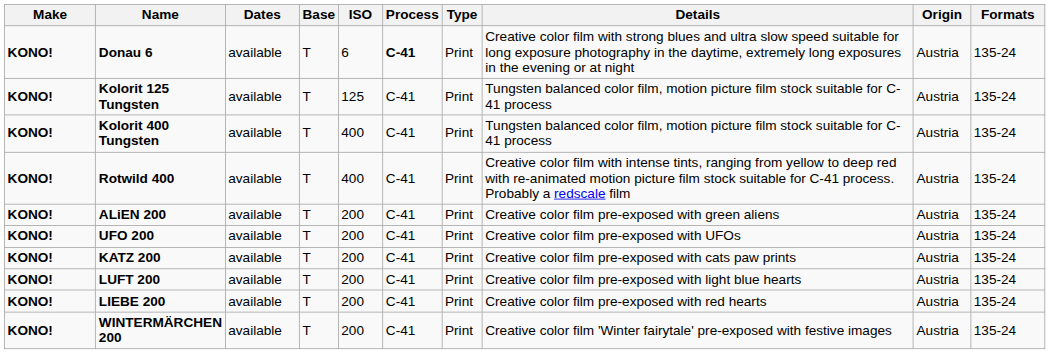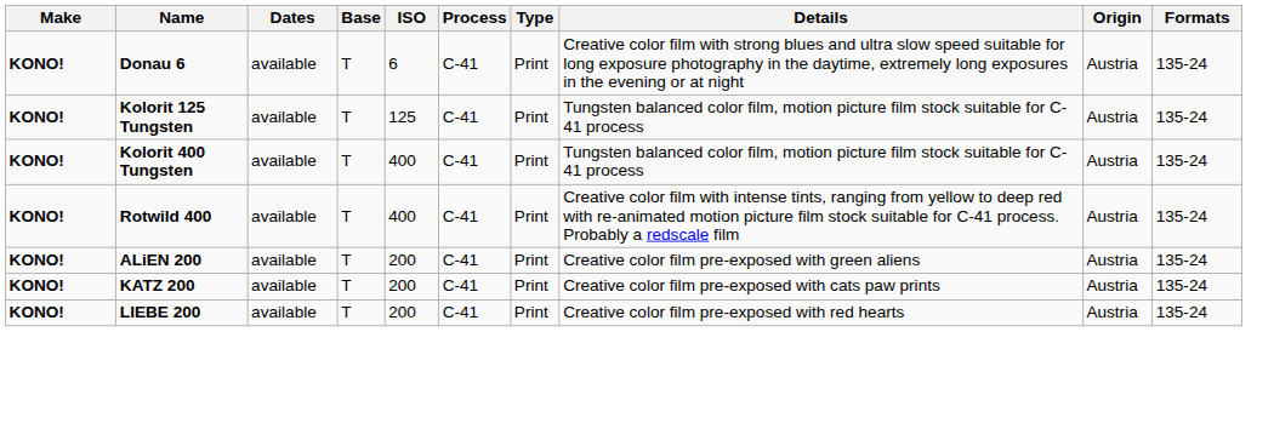Donau 6 | Process: bold -> normal
- row: KONO! | UFO 200 | available | T | 200 | C-41 | Print | Creative color film pre-exposed with UFOs | Austria | 135-24
- row: KONO! | LUFT 200 | available | T | 200 | C-41 | Print | Creative color film pre-exposed with light blue hearts | Austria | 135-24
- row: KONO! | WINTERMÄRCHEN 200 | available | T | 200 | C-41 | Print | Creative color film 'Winter fairytale' pre-exposed with festive images | Austria | 135-24
